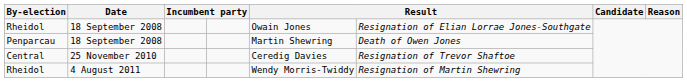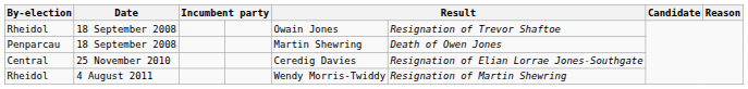Rheidol / 18 September 2008 | column 6: Resignation of Elian Lorrae Jones-Southgate -> Resignation of Trevor Shaftoe
Central | column 6: Resignation of Trevor Shaftoe -> Resignation of Elian Lorrae Jones-Southgate
